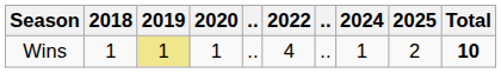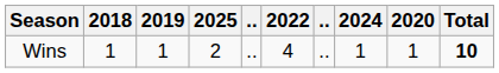columns swapped: 2020 <-> 2025
Wins | 2019: khaki background -> no background
